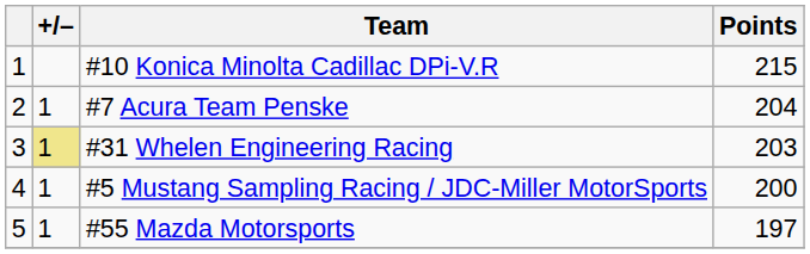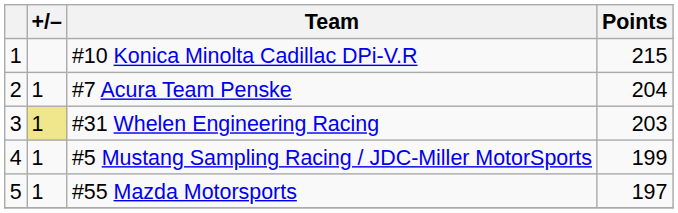#5 Mustang Sampling Racing / JDC-Miller MotorSports | Points: 200 -> 199
